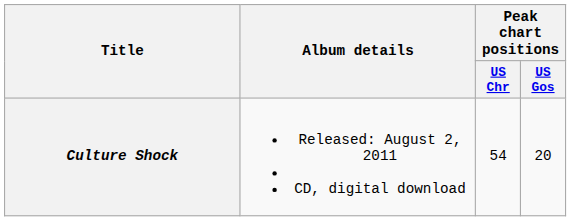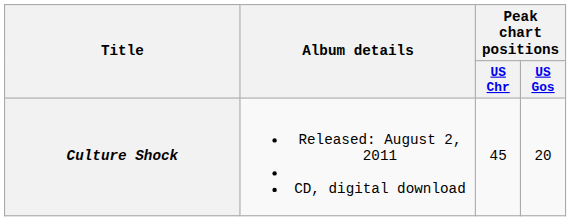Culture Shock | Peak chart positions / US Chr: 54 -> 45
